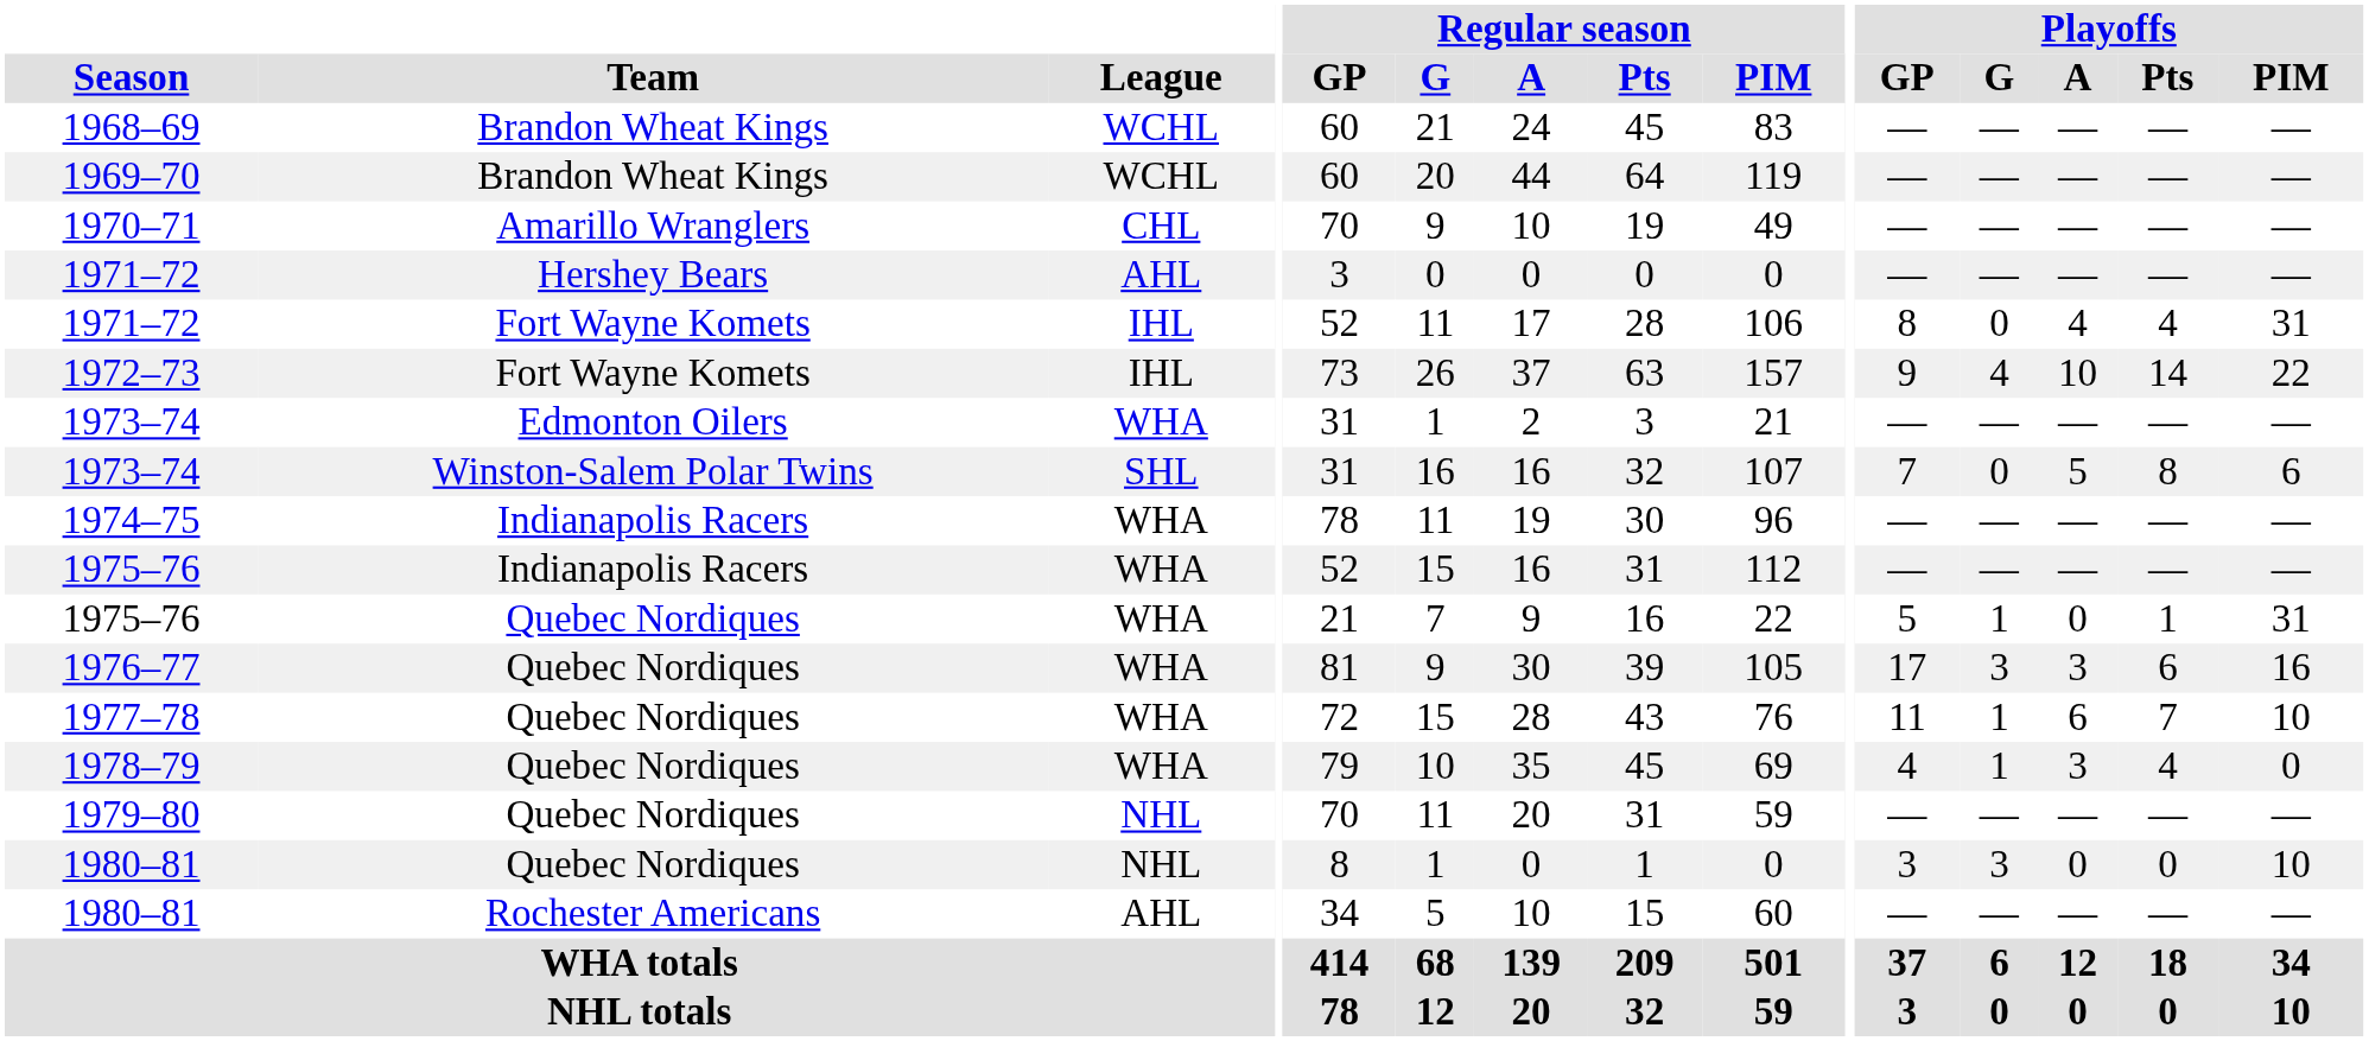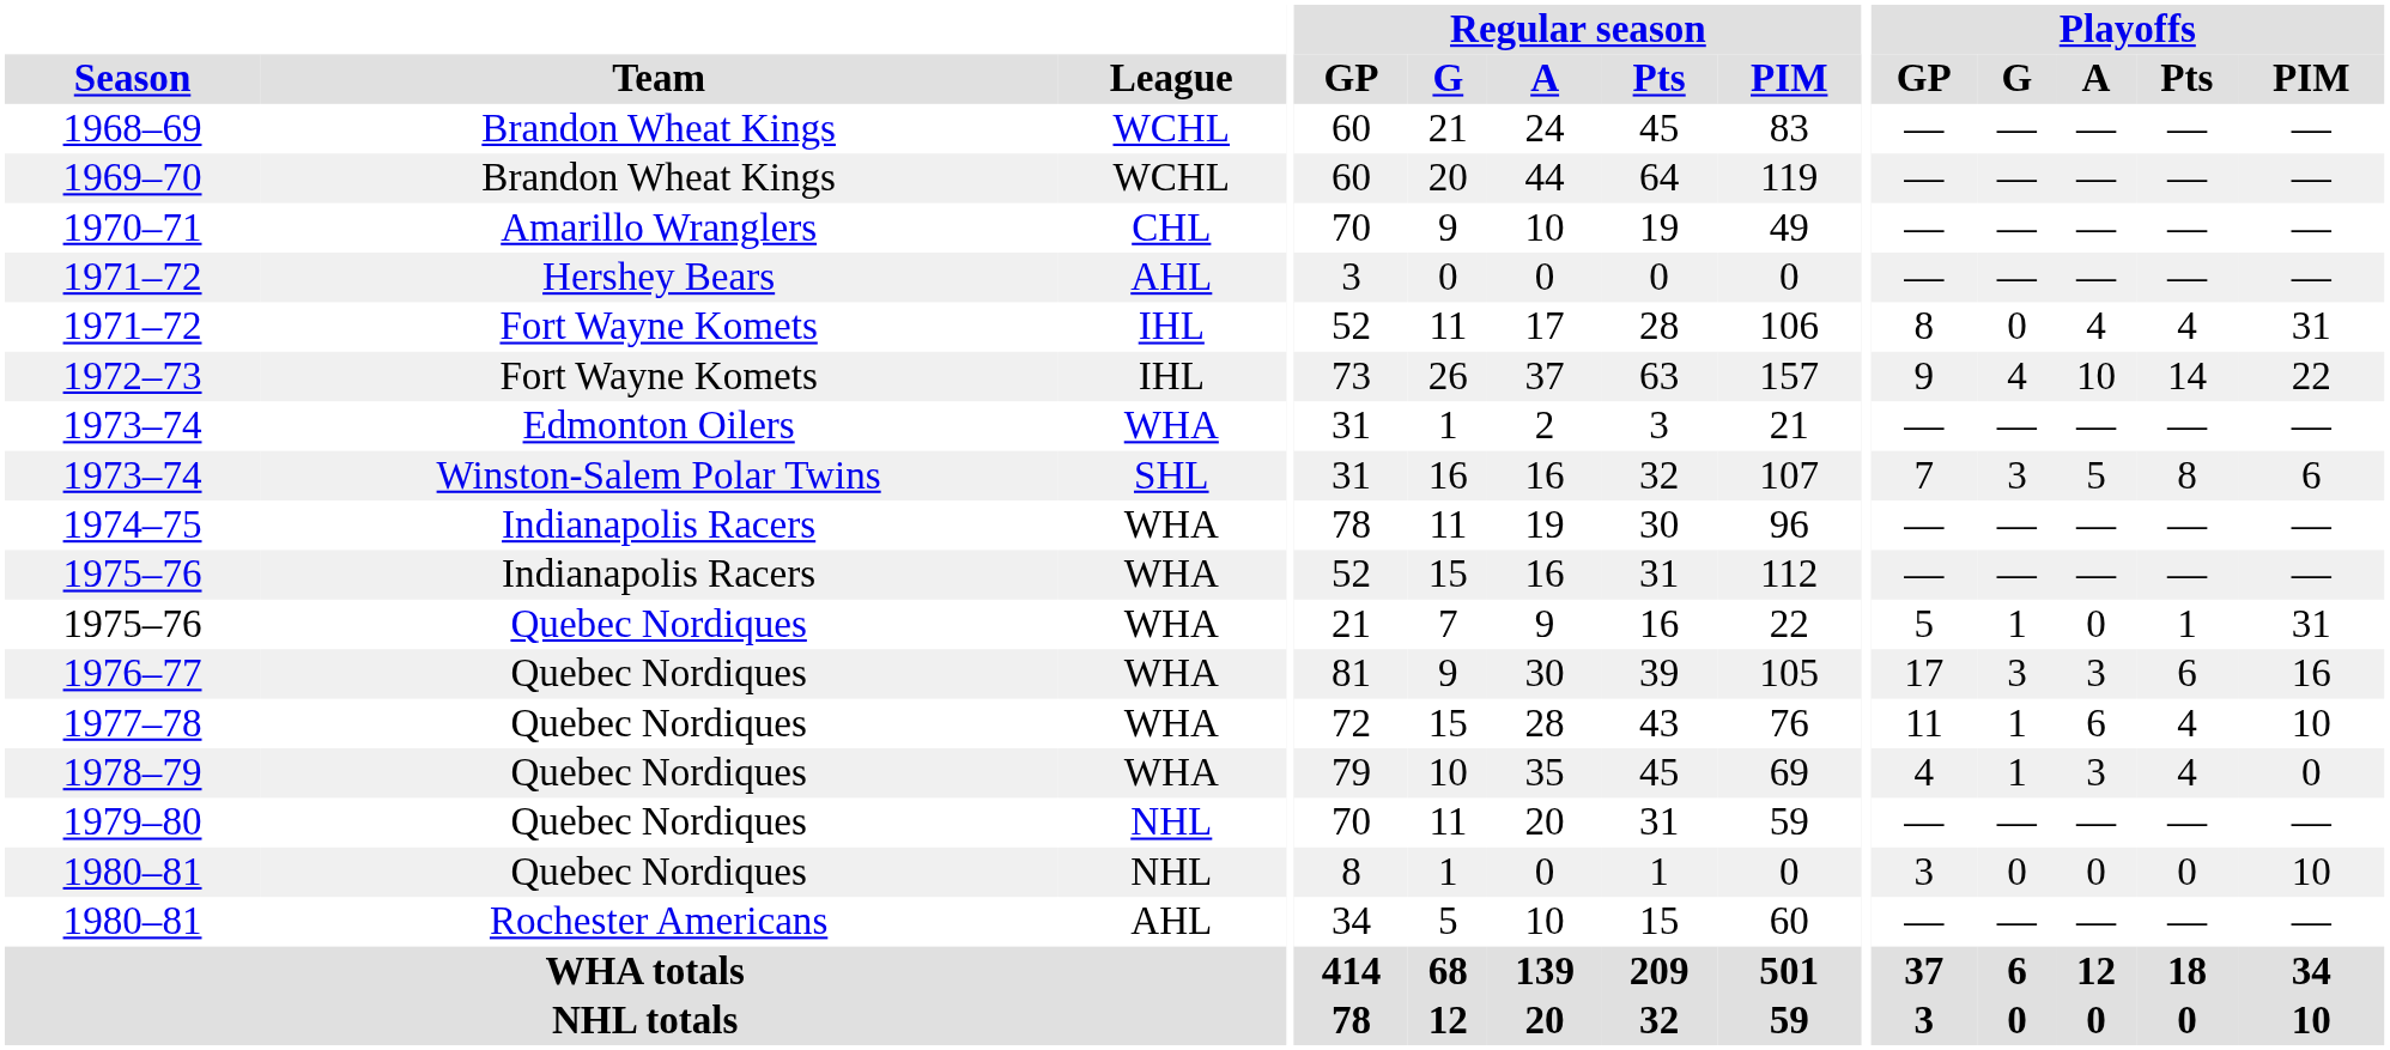1973–74 / Winston-Salem Polar Twins | Playoffs / G: 0 -> 3
1977–78 | Playoffs / Pts: 7 -> 4
1980–81 / Quebec Nordiques | Playoffs / G: 3 -> 0
